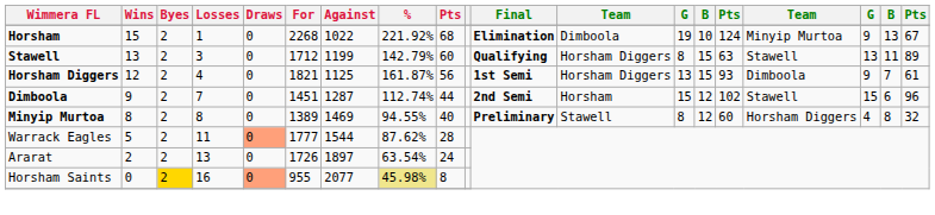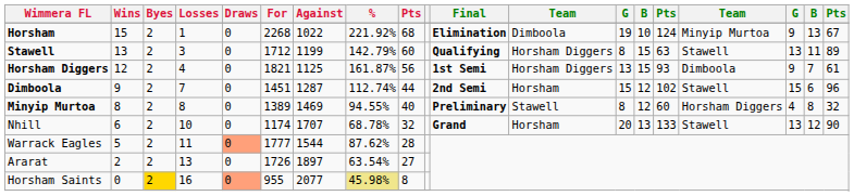+ row: Nhill | 6 | 2 | 10 | 0 | 1174 | 1707 | 68.78% | 32 | Grand | Horsham | 20 | 13 | 133 | Stawell | 13 | 12 | 90
Ararat | column 9: 24 -> 27
